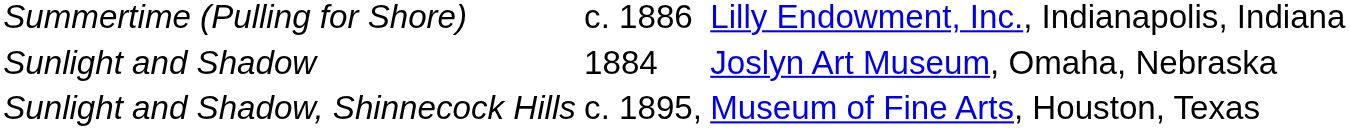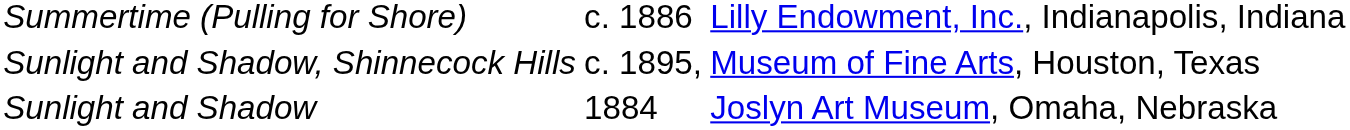rows swapped: Sunlight and Shadow <-> Sunlight and Shadow, Shinnecock Hills
